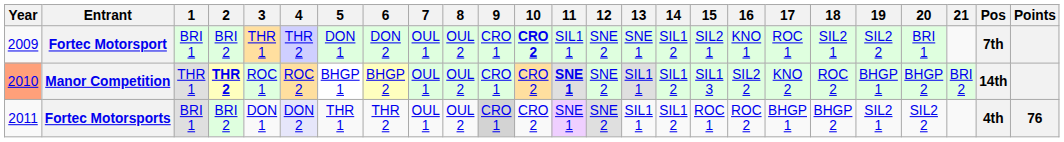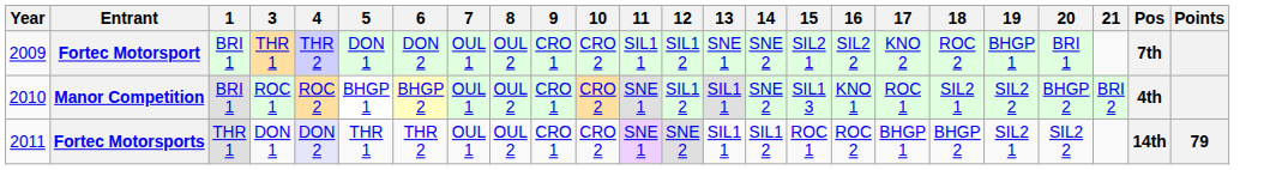- column: 2 | BRI 2 | THR 2 | BRI 2
Fortec Motorsport | 10: bold -> normal
Fortec Motorsport | 12: SNE 2 -> SIL1 2
Fortec Motorsport | 14: SIL1 2 -> SNE 2
Fortec Motorsport | 16: KNO 1 -> SIL2 2
Fortec Motorsport | 17: ROC 1 -> KNO 2
Fortec Motorsport | 18: SIL2 1 -> ROC 2
Fortec Motorsport | 19: SIL2 2 -> BHGP 1
Manor Competition | Year: lightsalmon background -> no background
Manor Competition | 1: THR 1 -> BRI 1
Manor Competition | 11: bold -> normal
Manor Competition | 12: SNE 2 -> SIL1 2
Manor Competition | 14: SIL1 2 -> SNE 2
Manor Competition | 16: SIL2 2 -> KNO 1
Manor Competition | 17: KNO 2 -> ROC 1
Manor Competition | 18: ROC 2 -> SIL2 1
Manor Competition | 19: BHGP 1 -> SIL2 2
Manor Competition | Pos: 14th -> 4th
Fortec Motorsports | 1: BRI 1 -> THR 1
Fortec Motorsports | 9: lightgrey background -> no background
Fortec Motorsports | Pos: 4th -> 14th
Fortec Motorsports | Points: 76 -> 79
